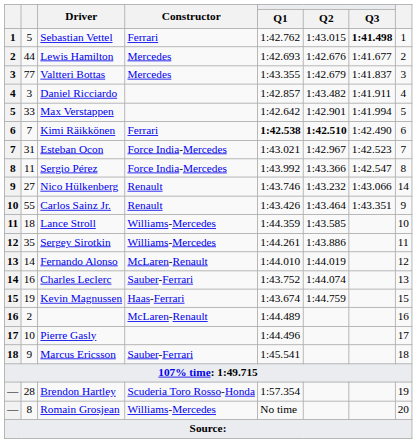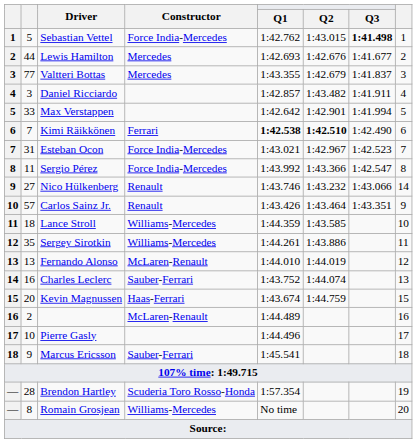Sebastian Vettel | Constructor: Ferrari -> Force India-Mercedes
Carlos Sainz Jr. | column 2: 55 -> 57
Fernando Alonso | column 2: 14 -> 13
Kevin Magnussen | column 2: 19 -> 20
